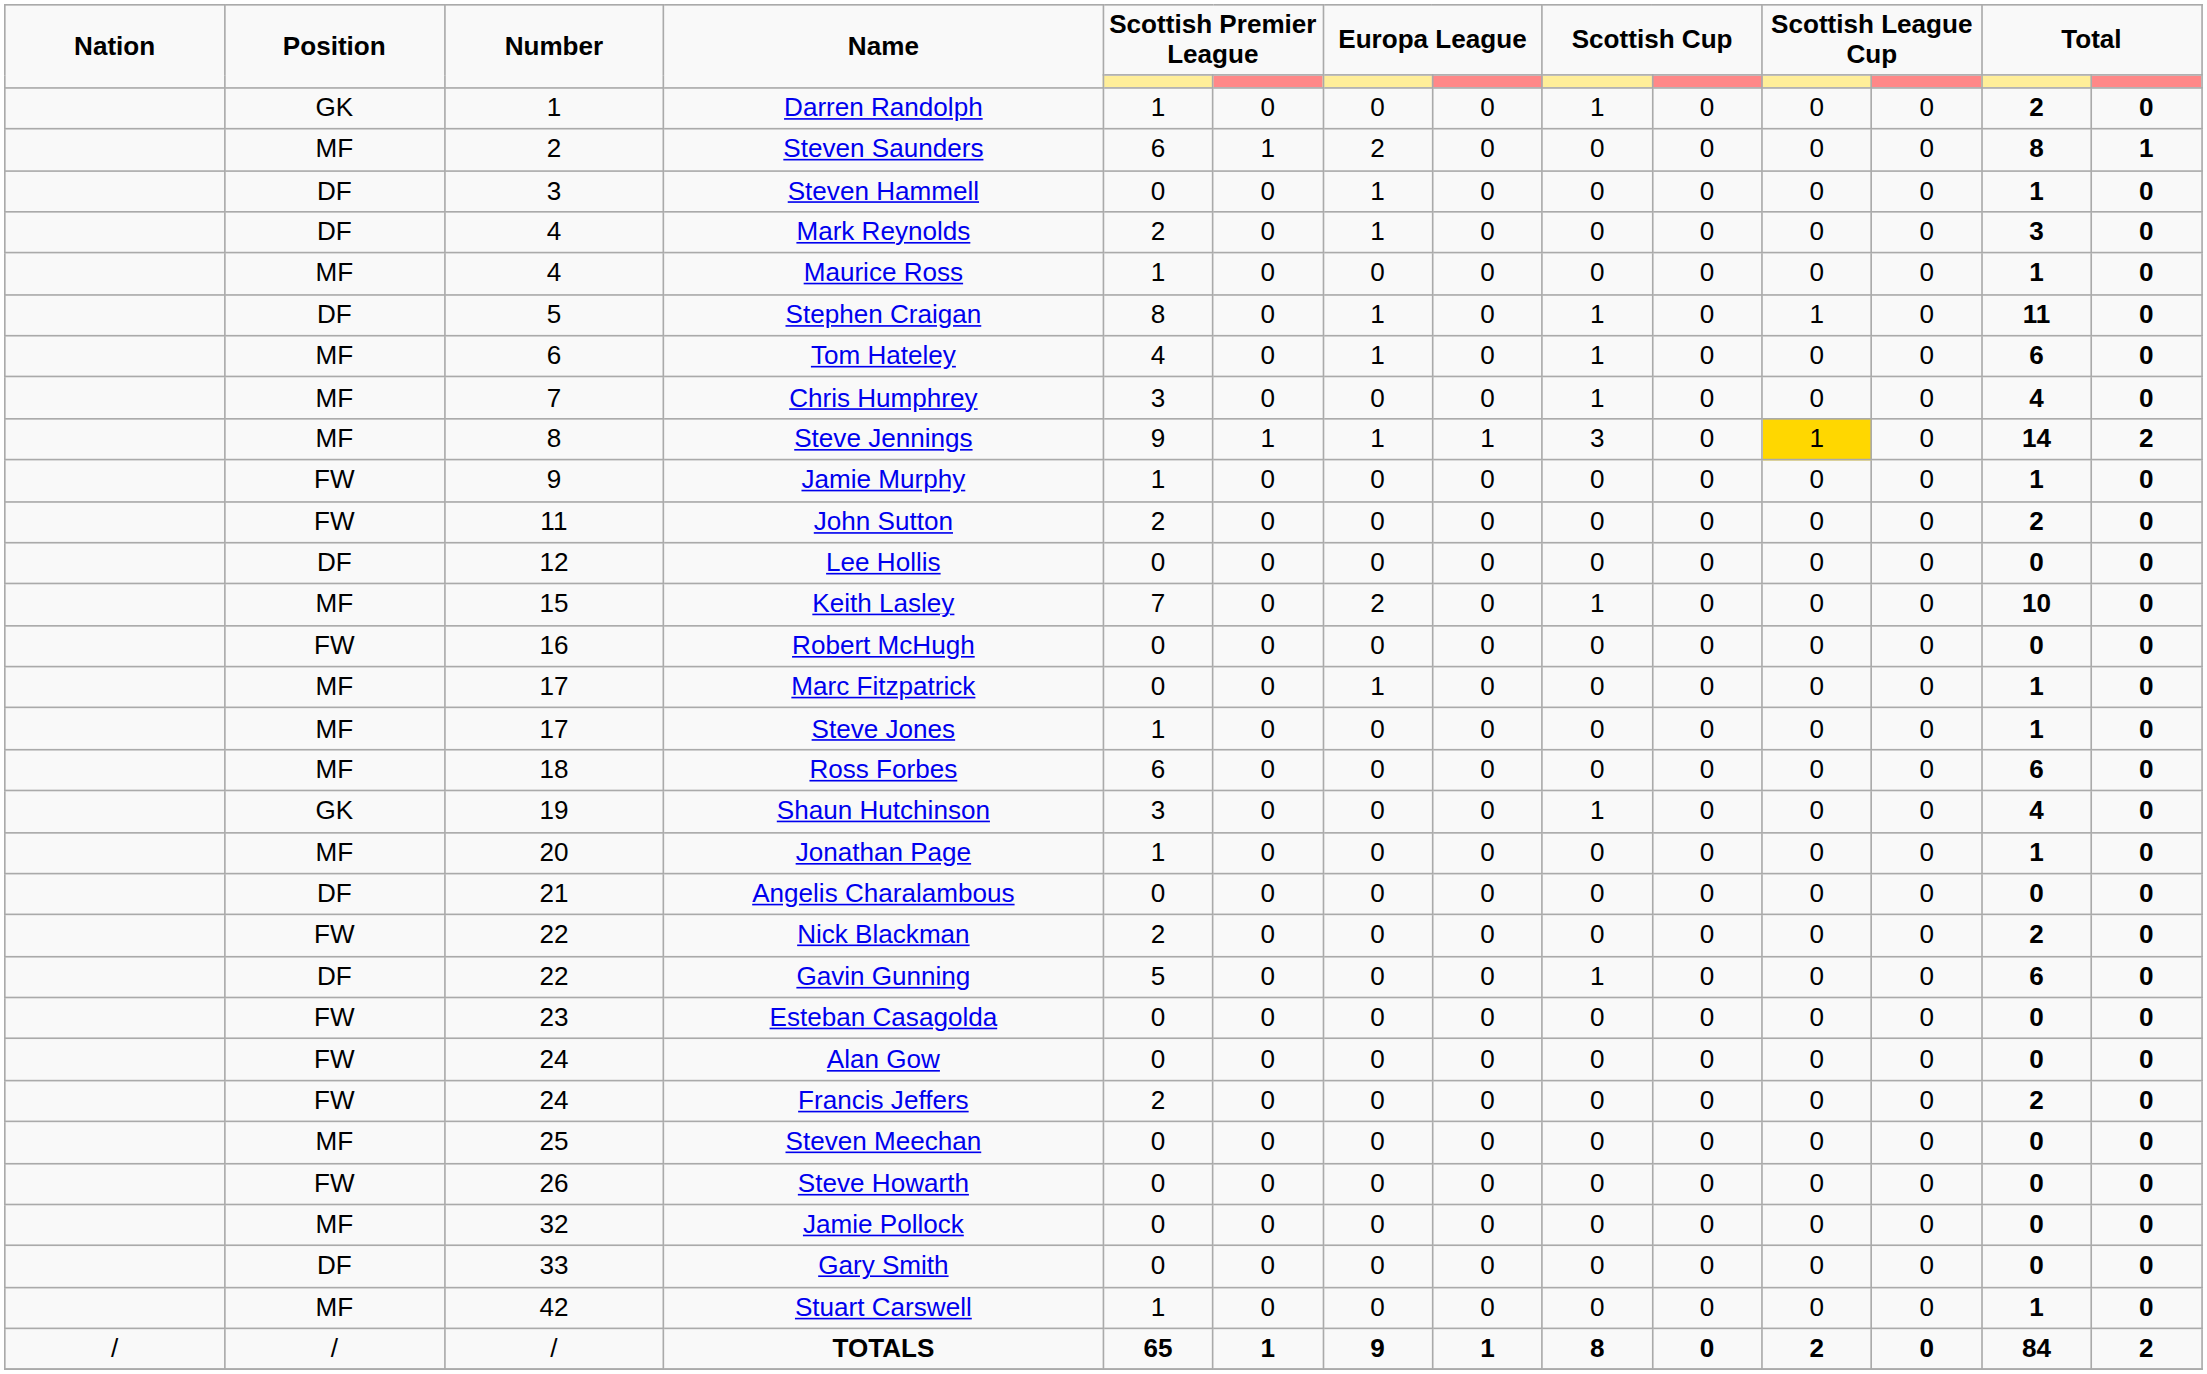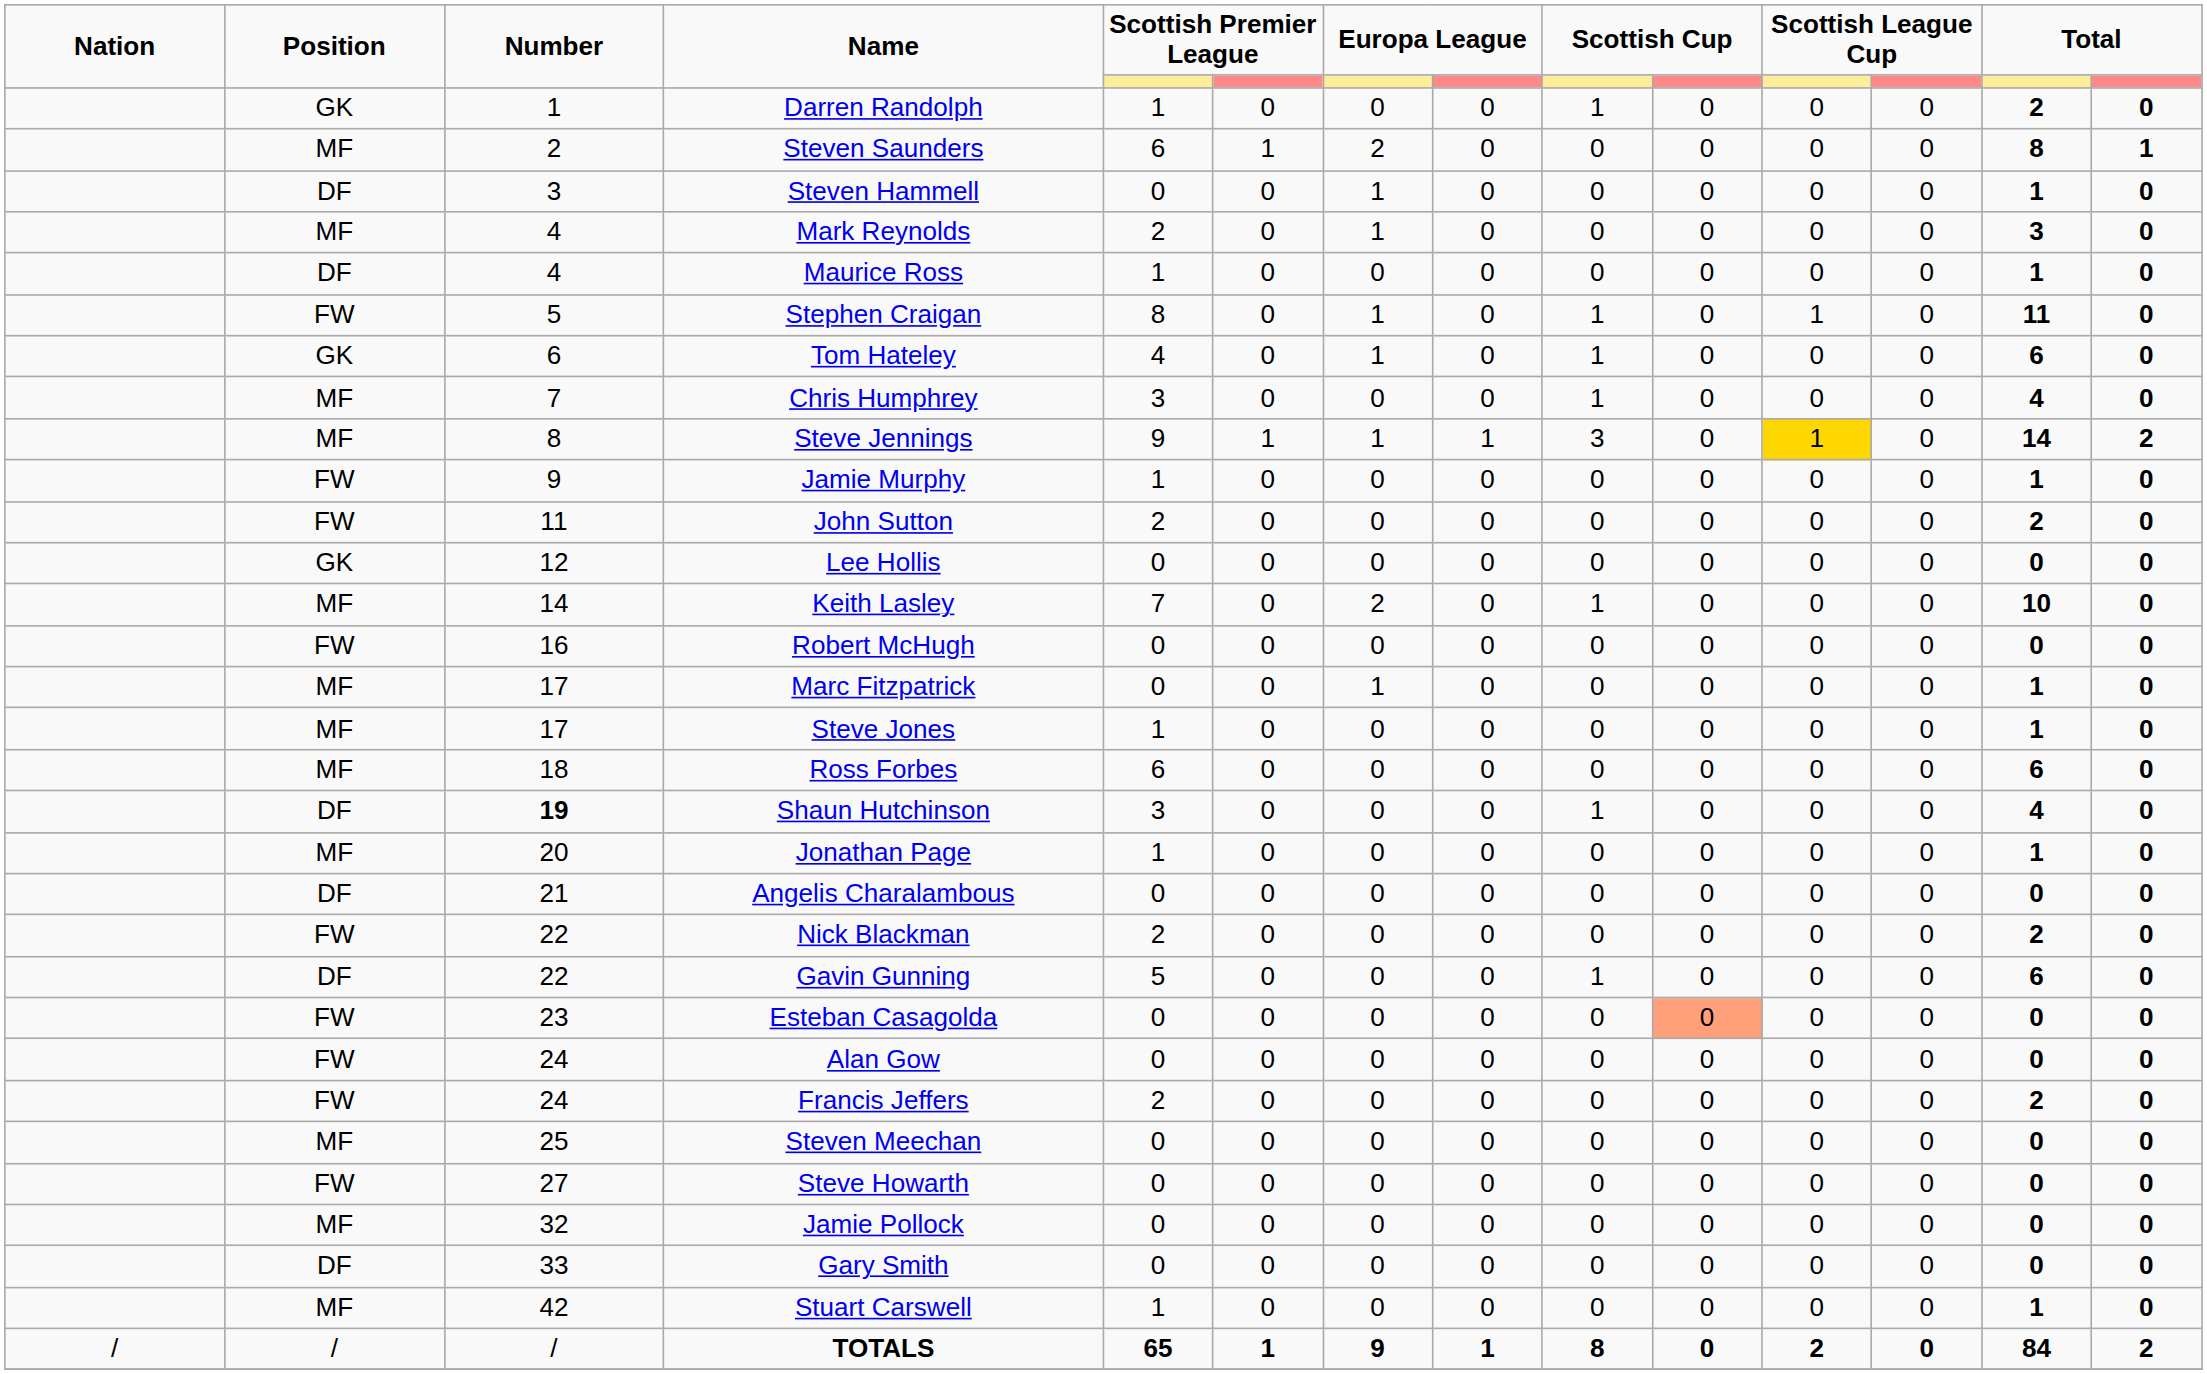Mark Reynolds | Position: DF -> MF
Maurice Ross | Position: MF -> DF
Stephen Craigan | Position: DF -> FW
Tom Hateley | Position: MF -> GK
Lee Hollis | Position: DF -> GK
Keith Lasley | Number: 15 -> 14
Shaun Hutchinson | Position: GK -> DF
Shaun Hutchinson | Number: normal -> bold
Esteban Casagolda | column 10: no background -> lightsalmon background
Steve Howarth | Number: 26 -> 27
